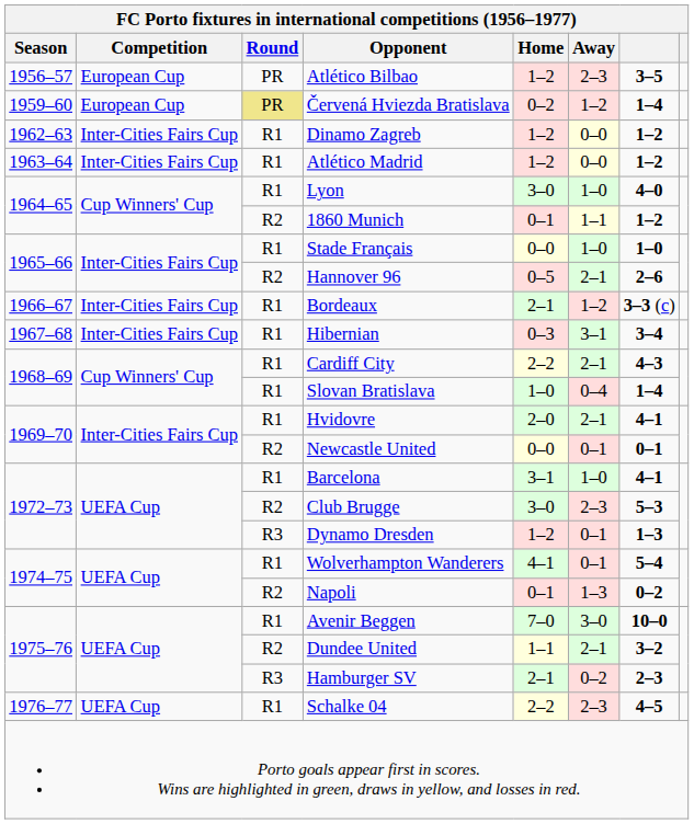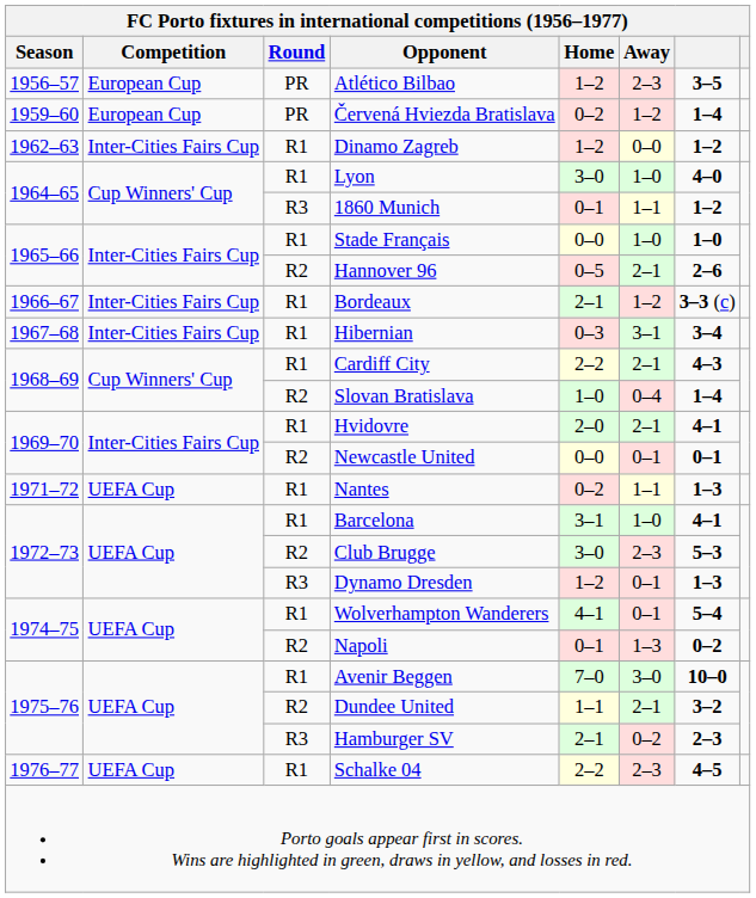Červená Hviezda Bratislava | Round: khaki background -> no background
- row: 1963–64 | Inter-Cities Fairs Cup | R1 | Atlético Madrid | 1–2 | 0–0 | 1–2
1860 Munich | Round: R2 -> R3
Slovan Bratislava | Round: R1 -> R2
+ row: 1971–72 | UEFA Cup | R1 | Nantes | 0–2 | 1–1 | 1–3
